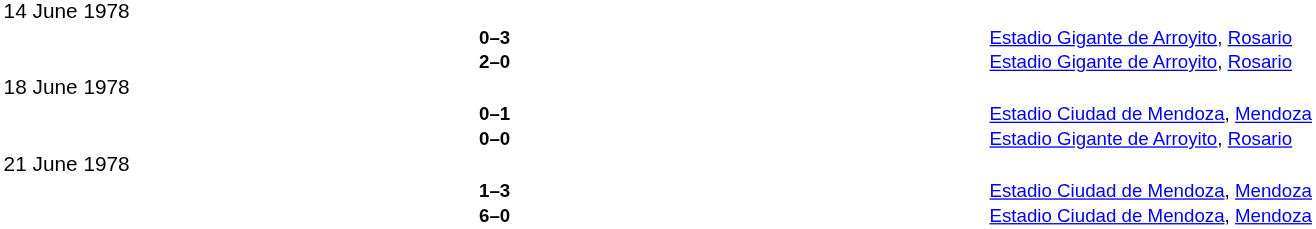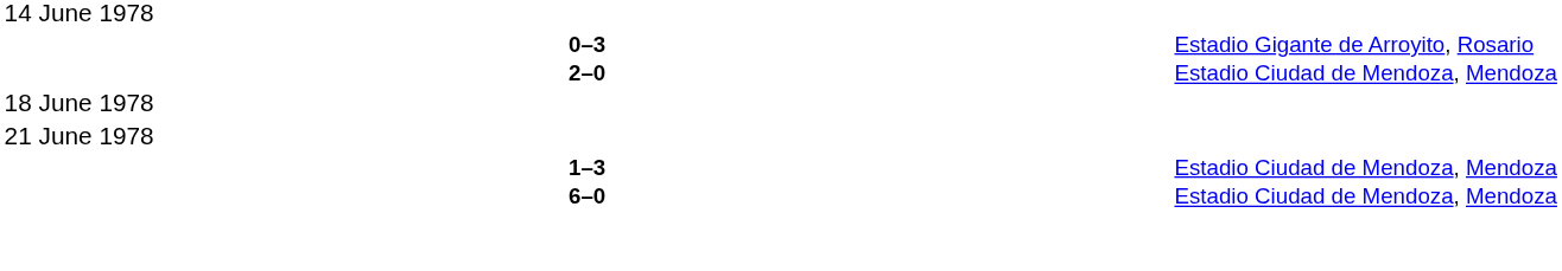2–0 | column 4: Estadio Gigante de Arroyito, Rosario -> Estadio Ciudad de Mendoza, Mendoza
- row: 0–1 | Estadio Ciudad de Mendoza, Mendoza
- row: 0–0 | Estadio Gigante de Arroyito, Rosario
